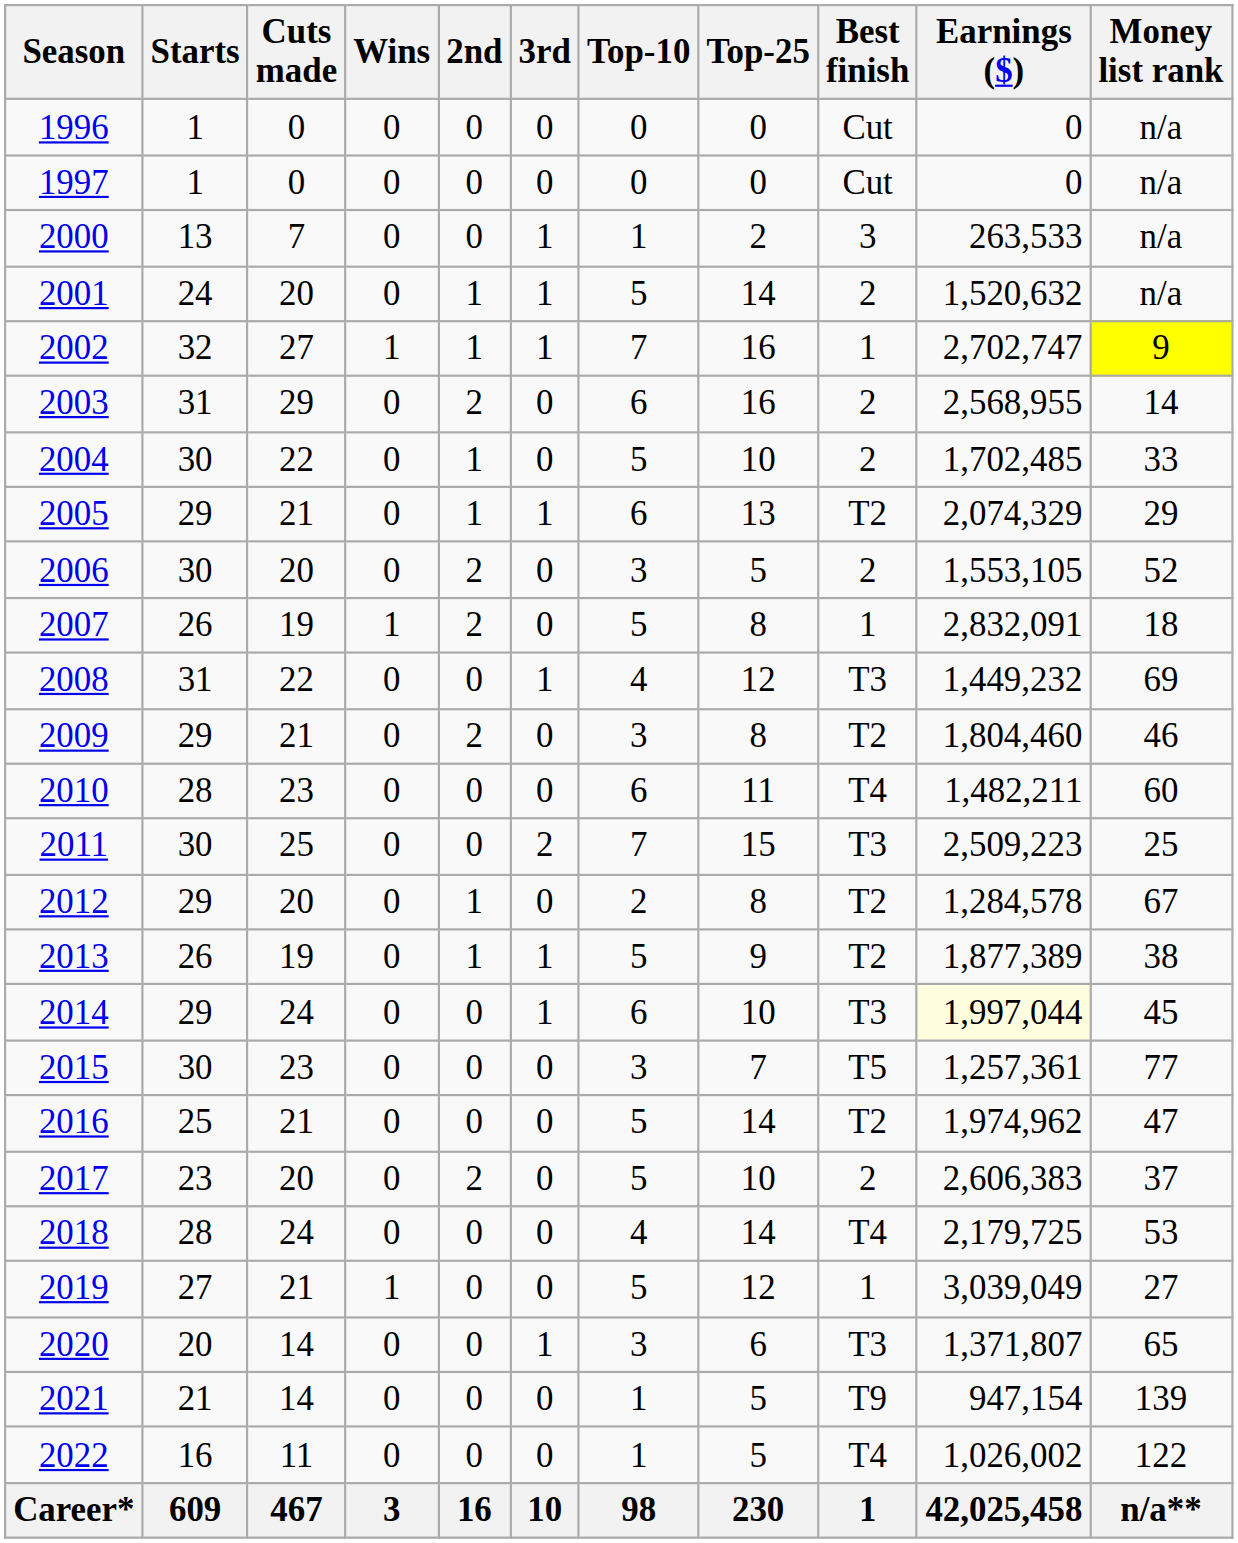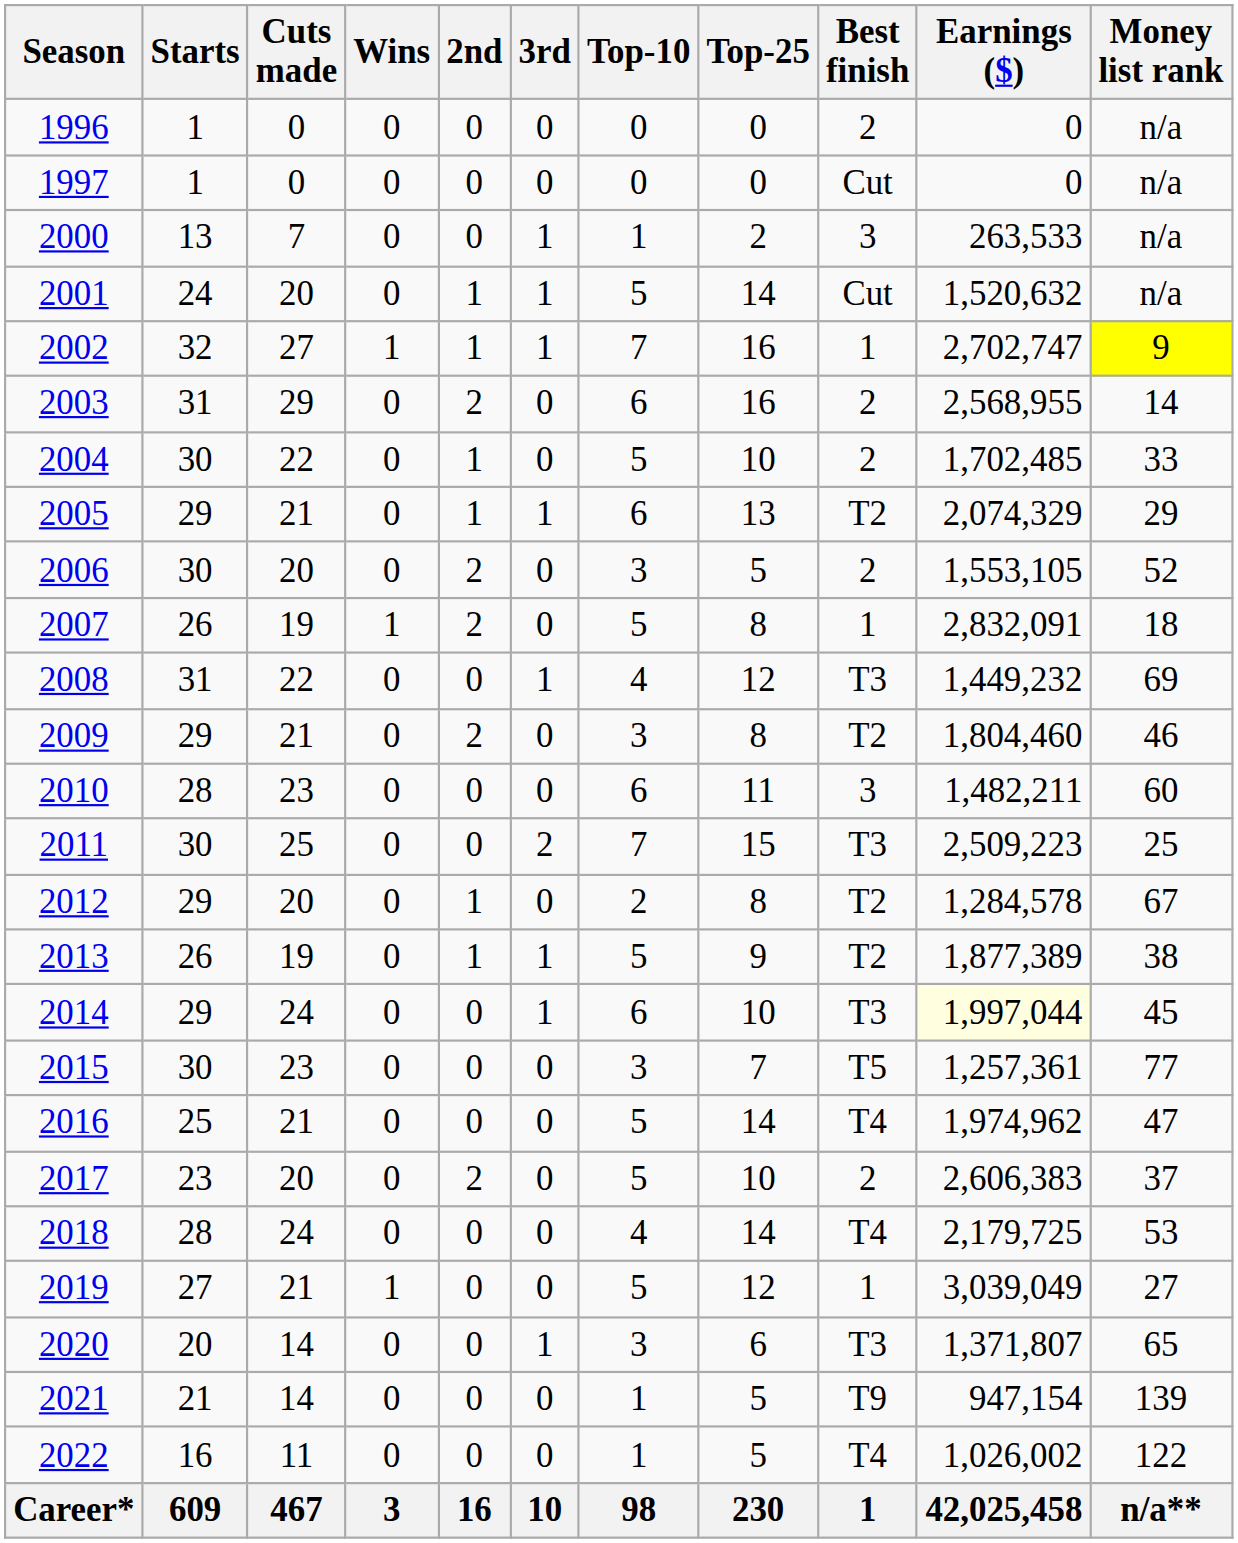1996 | Best finish: Cut -> 2
2001 | Best finish: 2 -> Cut
2010 | Best finish: T4 -> 3
2016 | Best finish: T2 -> T4
